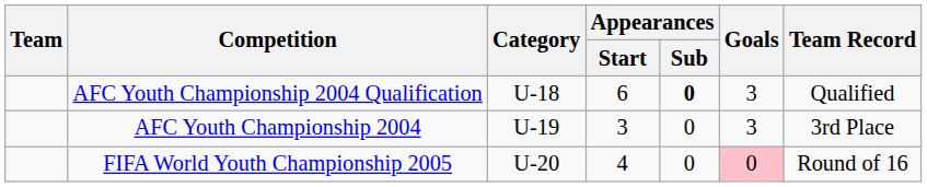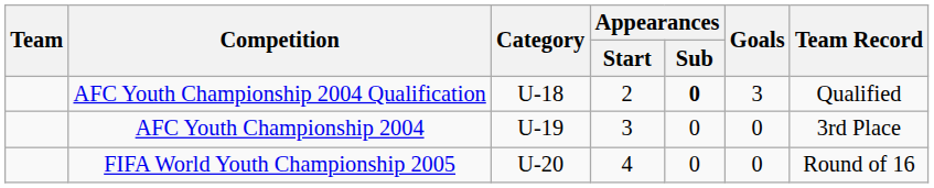AFC Youth Championship 2004 Qualification | Appearances / Start: 6 -> 2
AFC Youth Championship 2004 | Goals: 3 -> 0
FIFA World Youth Championship 2005 | Goals: pink background -> no background
